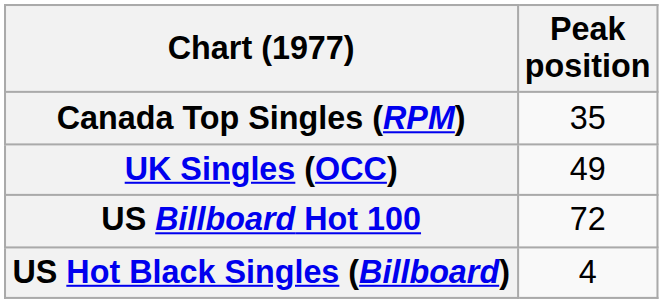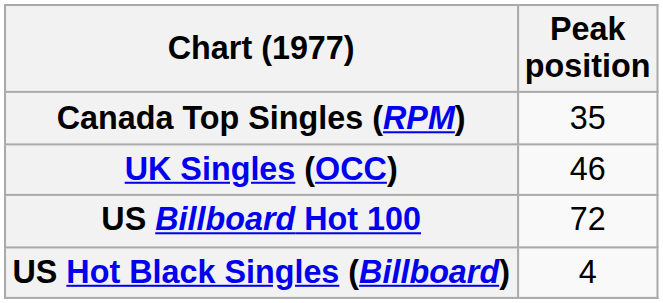UK Singles (OCC) | Peak position: 49 -> 46
